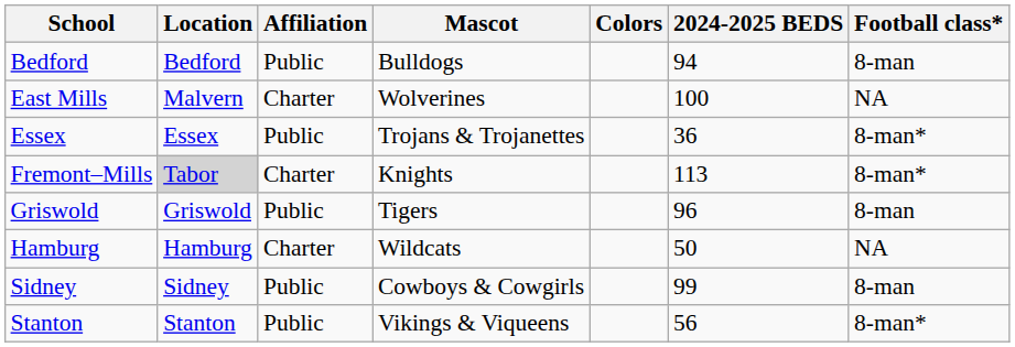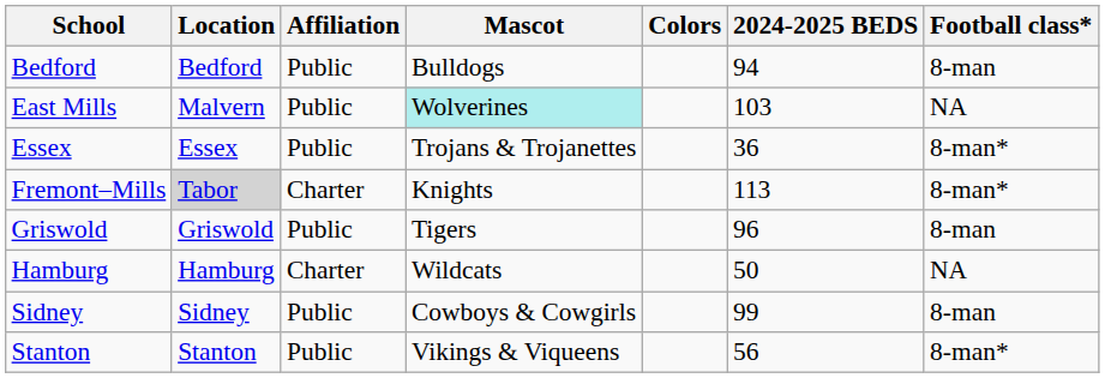East Mills | Affiliation: Charter -> Public
East Mills | Mascot: no background -> paleturquoise background
East Mills | 2024-2025 BEDS: 100 -> 103
